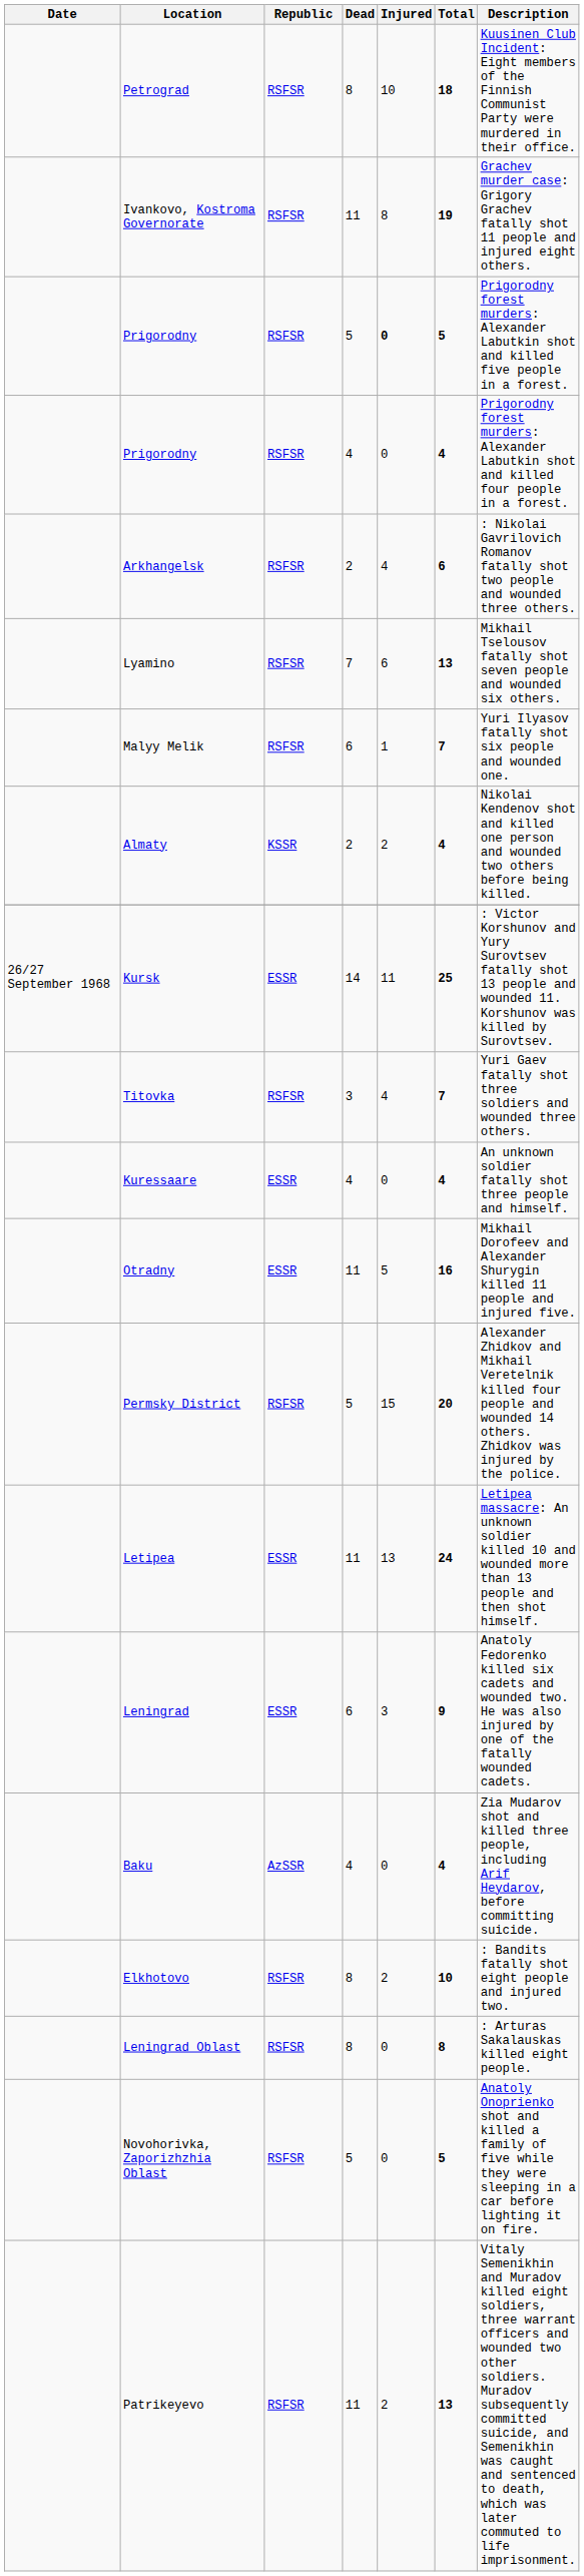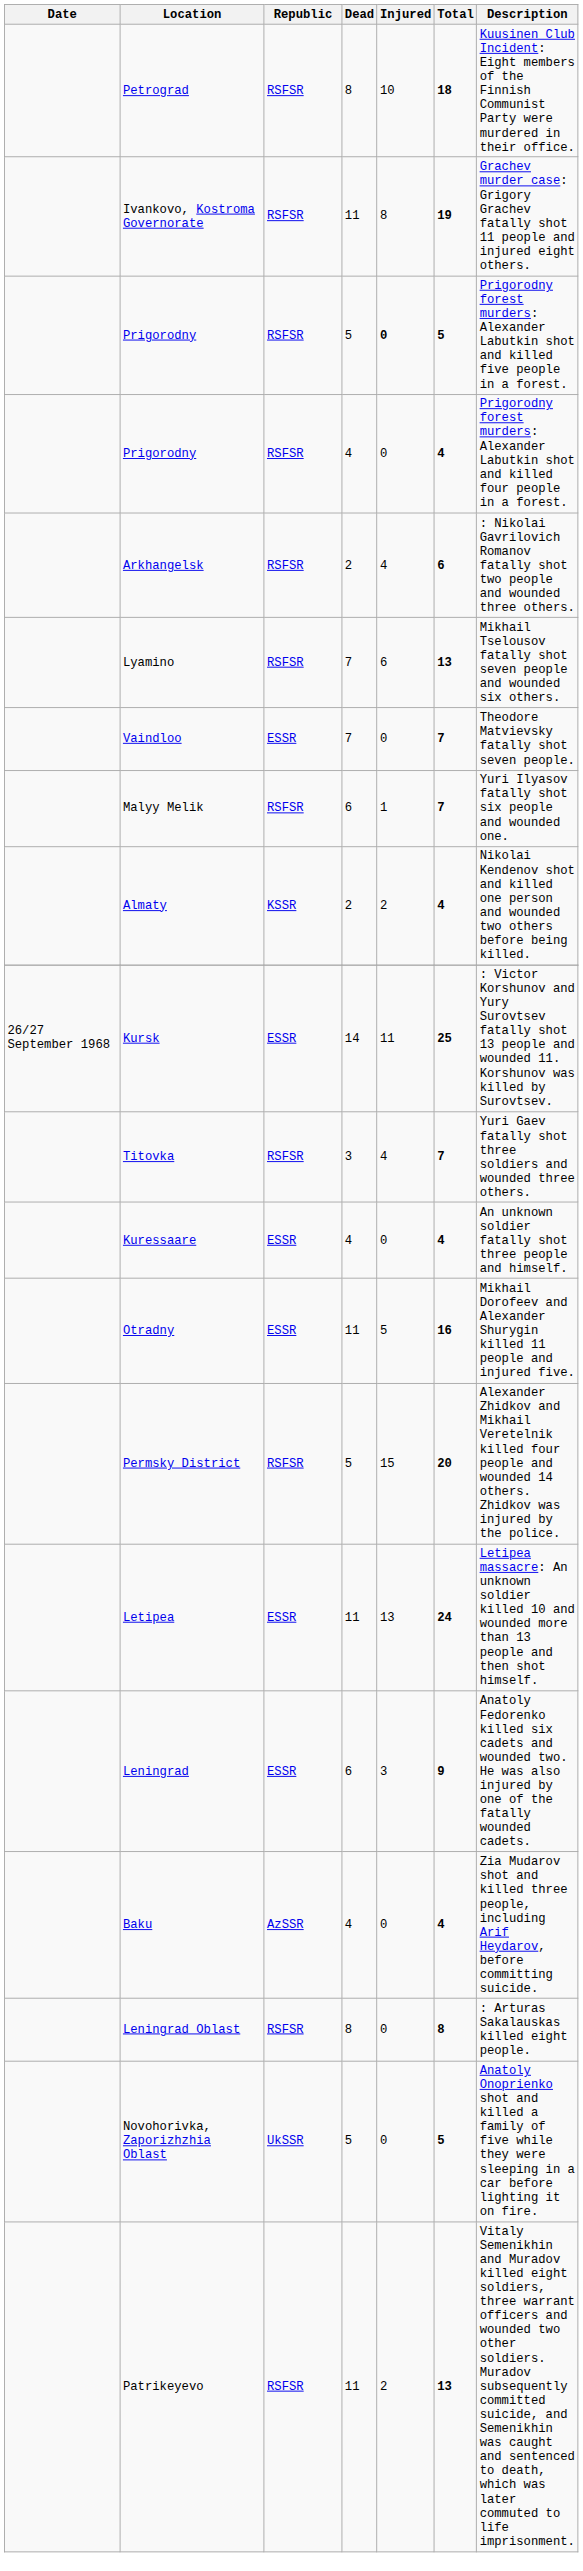+ row: Vaindloo | ESSR | 7 | 0 | 7 | Theodore Matvievsky fatally shot seven people.
- row: Elkhotovo | RSFSR | 8 | 2 | 10 | : Bandits fatally shot eight people and injured two.
Novohorivka, Zaporizhzhia Oblast | Republic: RSFSR -> UkSSR
